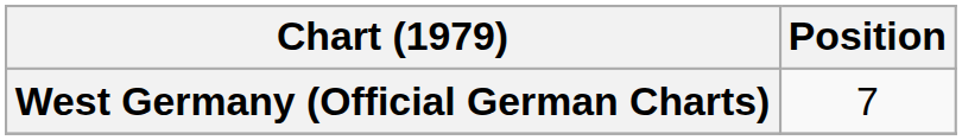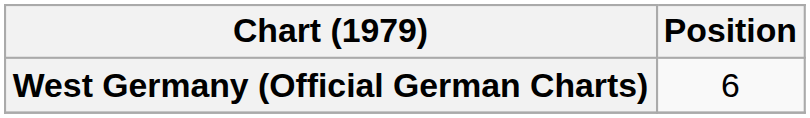West Germany (Official German Charts) | Position: 7 -> 6
